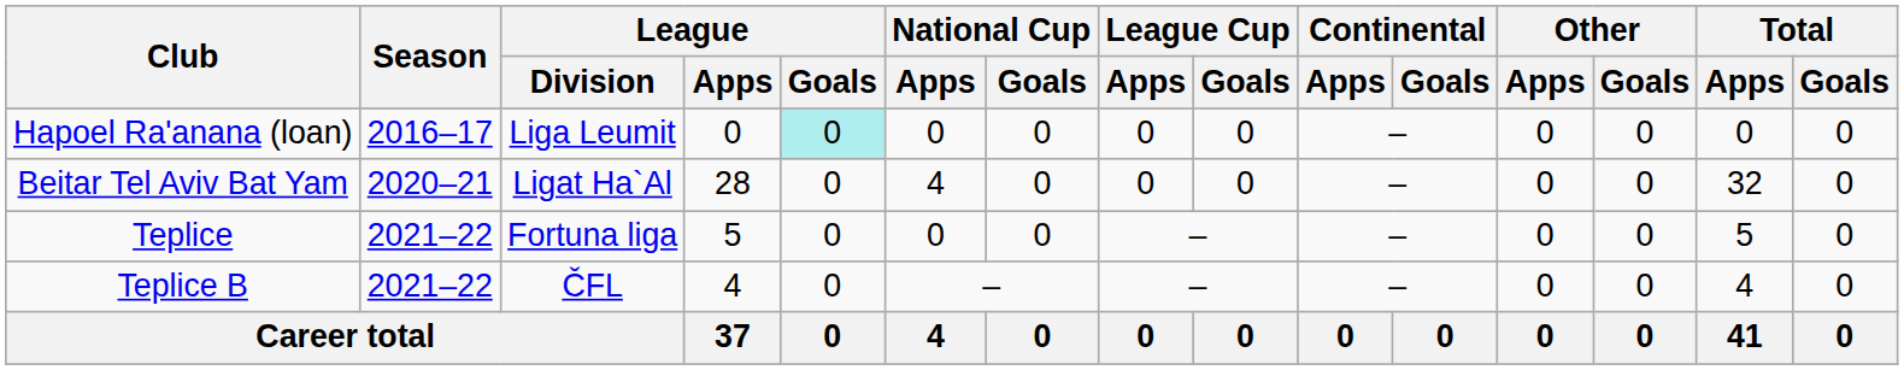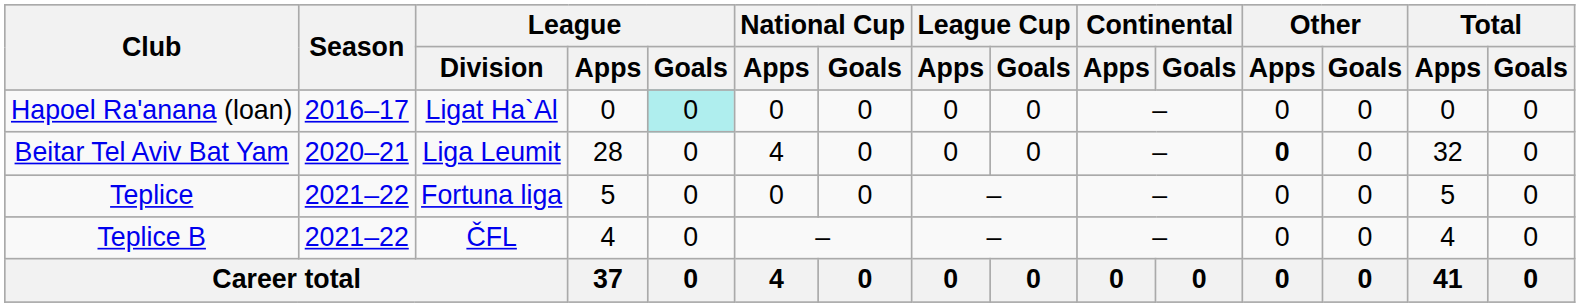Hapoel Ra'anana (loan) | League / Division: Liga Leumit -> Ligat Ha`Al
Beitar Tel Aviv Bat Yam | League / Division: Ligat Ha`Al -> Liga Leumit
Beitar Tel Aviv Bat Yam | Other / Apps: normal -> bold
